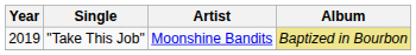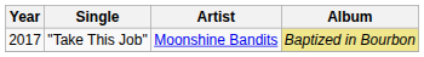"Take This Job" | Year: 2019 -> 2017
